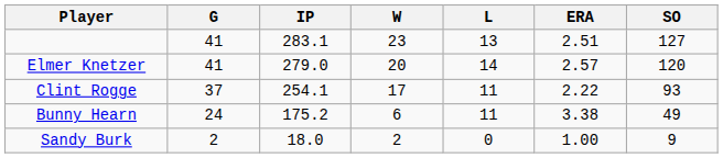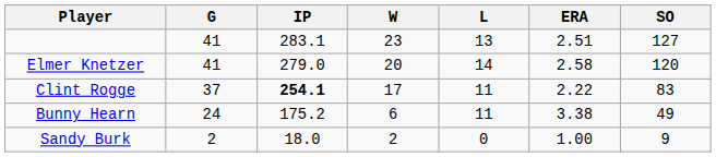Elmer Knetzer | ERA: 2.57 -> 2.58
Clint Rogge | IP: normal -> bold
Clint Rogge | SO: 93 -> 83
